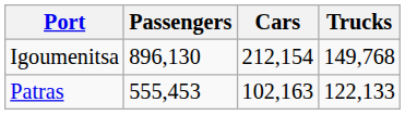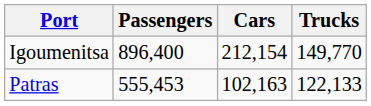Igoumenitsa | Passengers: 896,130 -> 896,400
Igoumenitsa | Trucks: 149,768 -> 149,770
